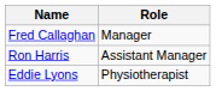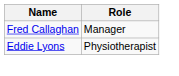- row: Ron Harris | Assistant Manager
